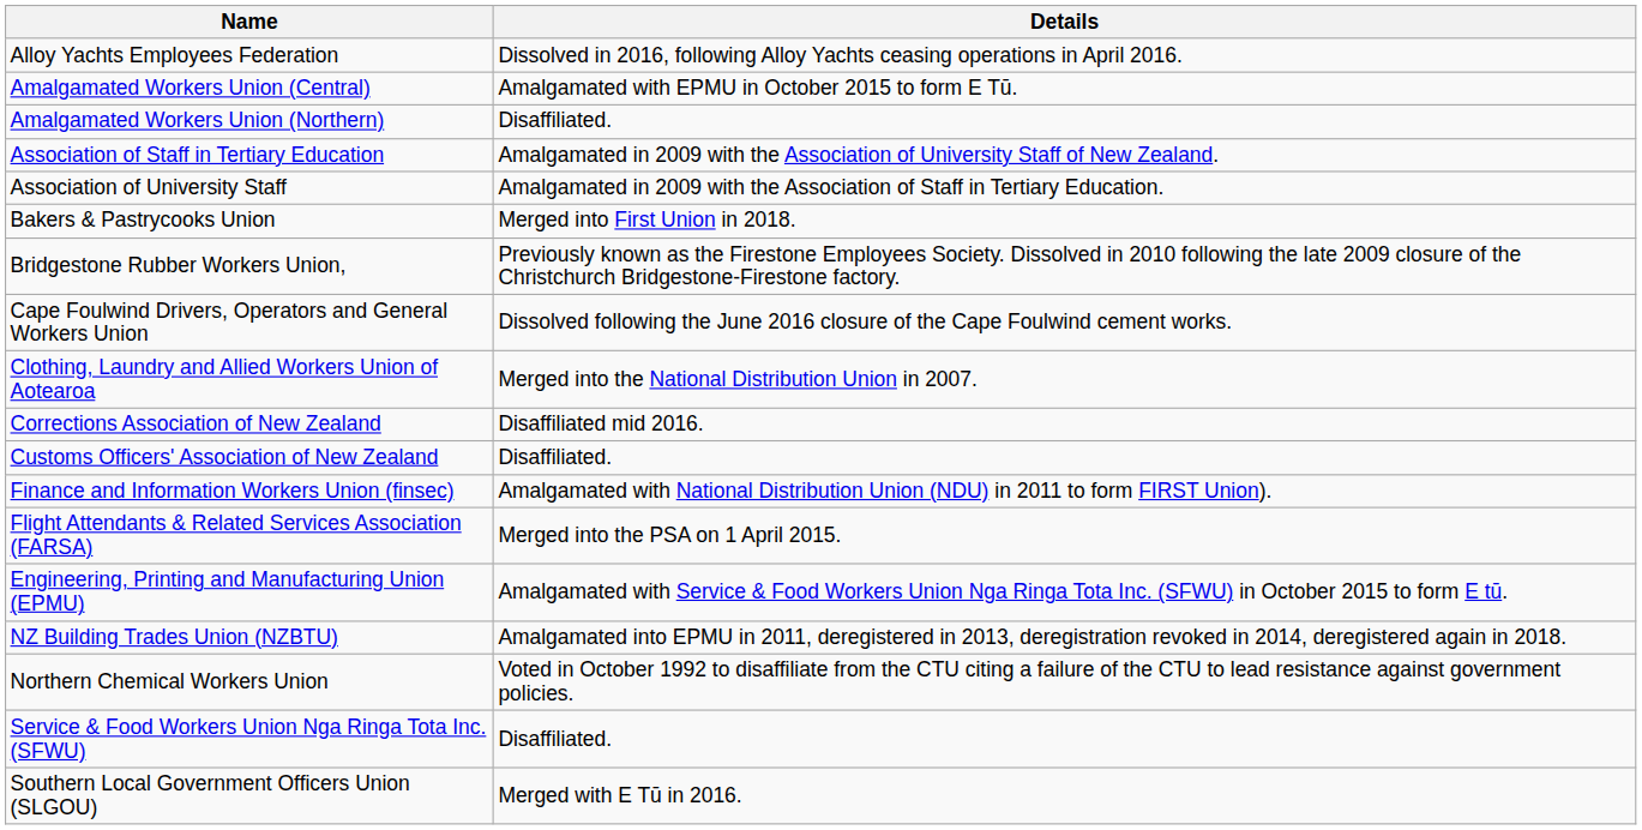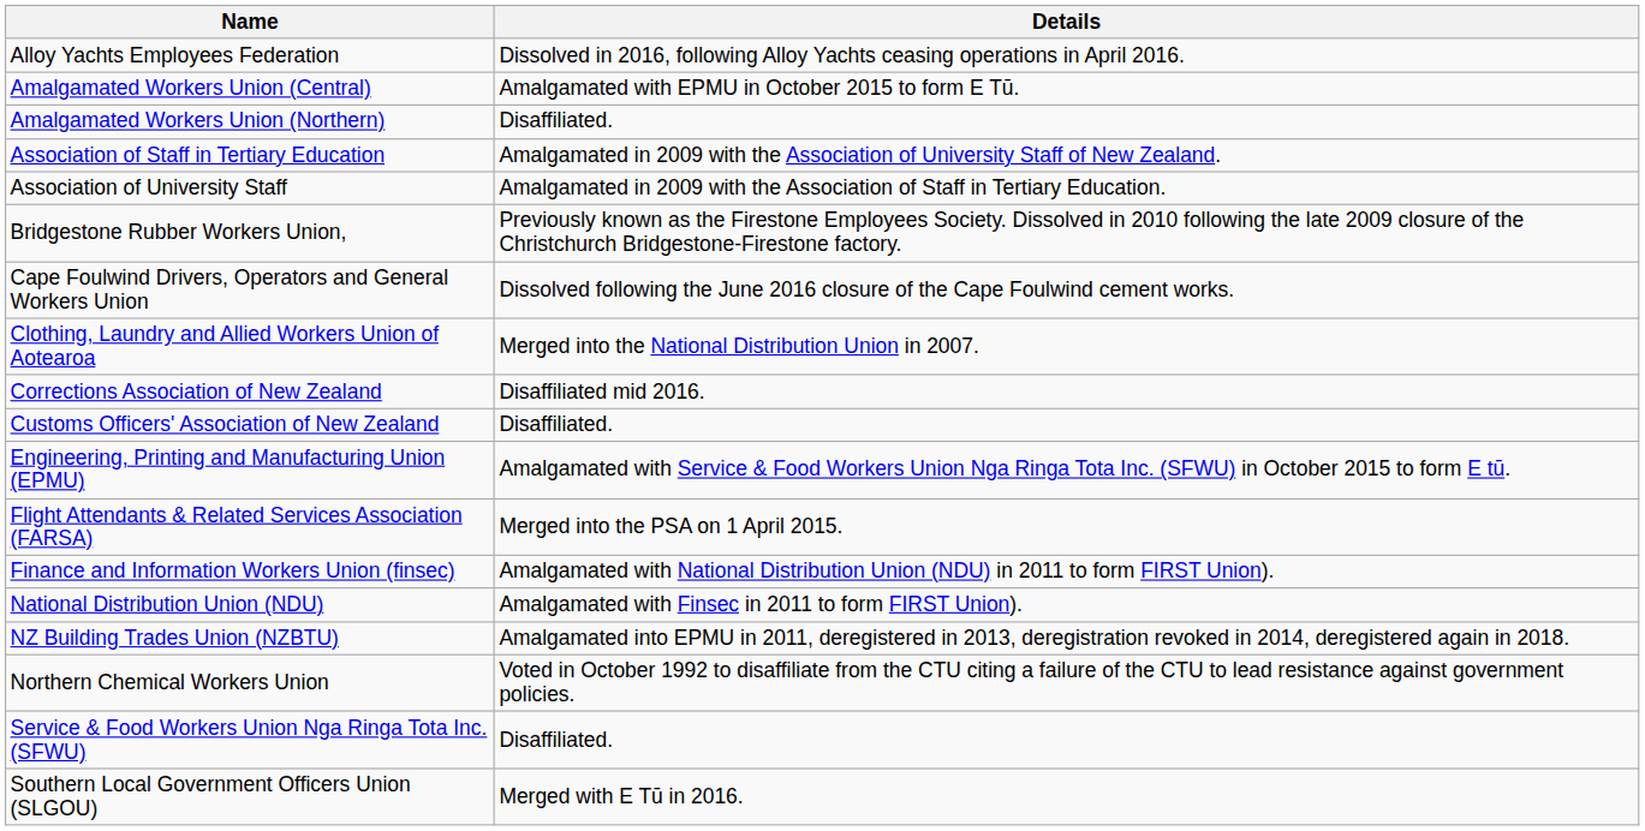- row: Bakers & Pastrycooks Union | Merged into First Union in 2018.
rows swapped: Engineering, Printing and Manufacturing Union (EPMU) <-> Finance and Information Workers Union (finsec)
+ row: National Distribution Union (NDU) | Amalgamated with Finsec in 2011 to form FIRST Union).
